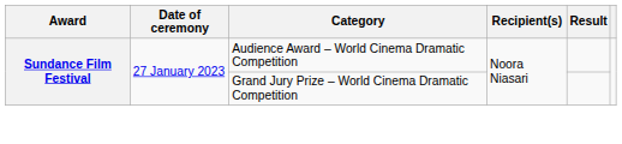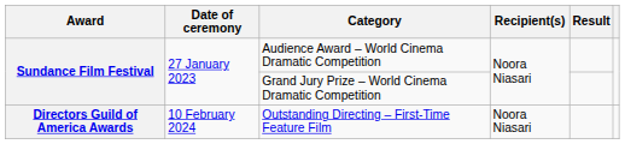+ row: Directors Guild of America Awards | 10 February 2024 | Outstanding Directing – First-Time Feature Film | Noora Niasari
